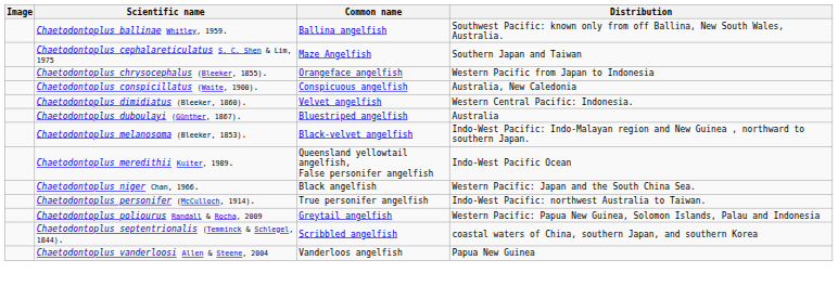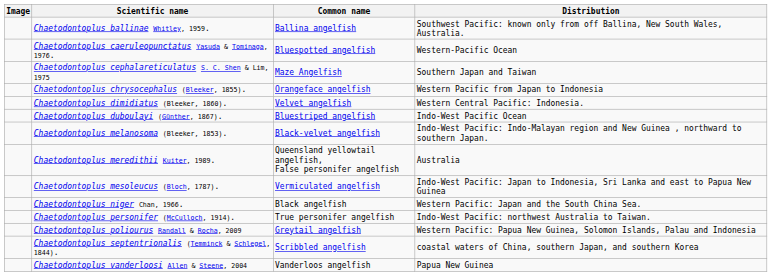+ row: Chaetodontoplus caeruleopunctatus Yasuda & Tominaga, 1976. | Bluespotted angelfish | Western-Pacific Ocean
- row: Chaetodontoplus conspicillatus (Waite, 1900). | Conspicuous angelfish | Australia, New Caledonia
Chaetodontoplus duboulayi (Günther, 1867). | Distribution: Australia -> Indo-West Pacific Ocean
Chaetodontoplus meredithii Kuiter, 1989. | Distribution: Indo-West Pacific Ocean -> Australia
+ row: Chaetodontoplus mesoleucus (Bloch, 1787). | Vermiculated angelfish | Indo-West Pacific: Japan to Indonesia, Sri Lanka and east to Papua New Guinea
